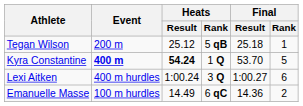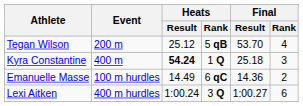Tegan Wilson | Final / Result: 25.18 -> 53.70
Tegan Wilson | Final / Rank: 1 -> 4
Kyra Constantine | Event: bold -> normal
Kyra Constantine | Final / Result: 53.70 -> 25.18
Kyra Constantine | Final / Rank: 5 -> 3
rows swapped: Emanuelle Masse <-> Lexi Aitken
